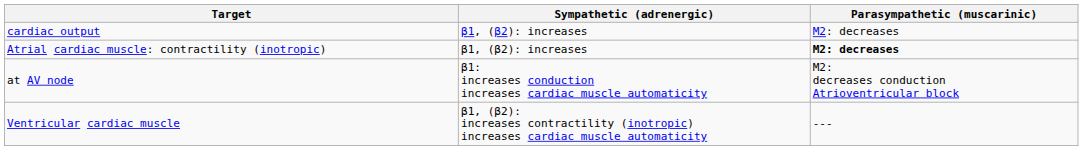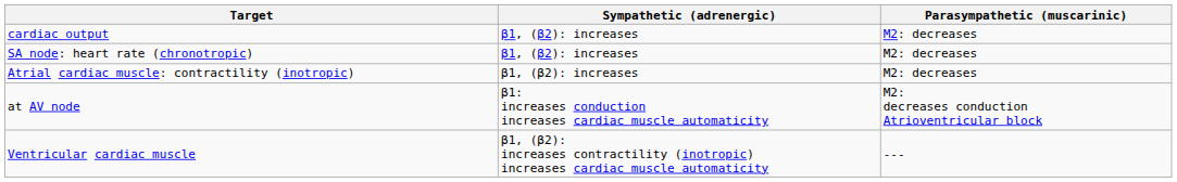+ row: SA node: heart rate (chronotropic) | β1, (β2): increases | M2: decreases
Atrial cardiac muscle: contractility (inotropic) | Parasympathetic (muscarinic): bold -> normal
